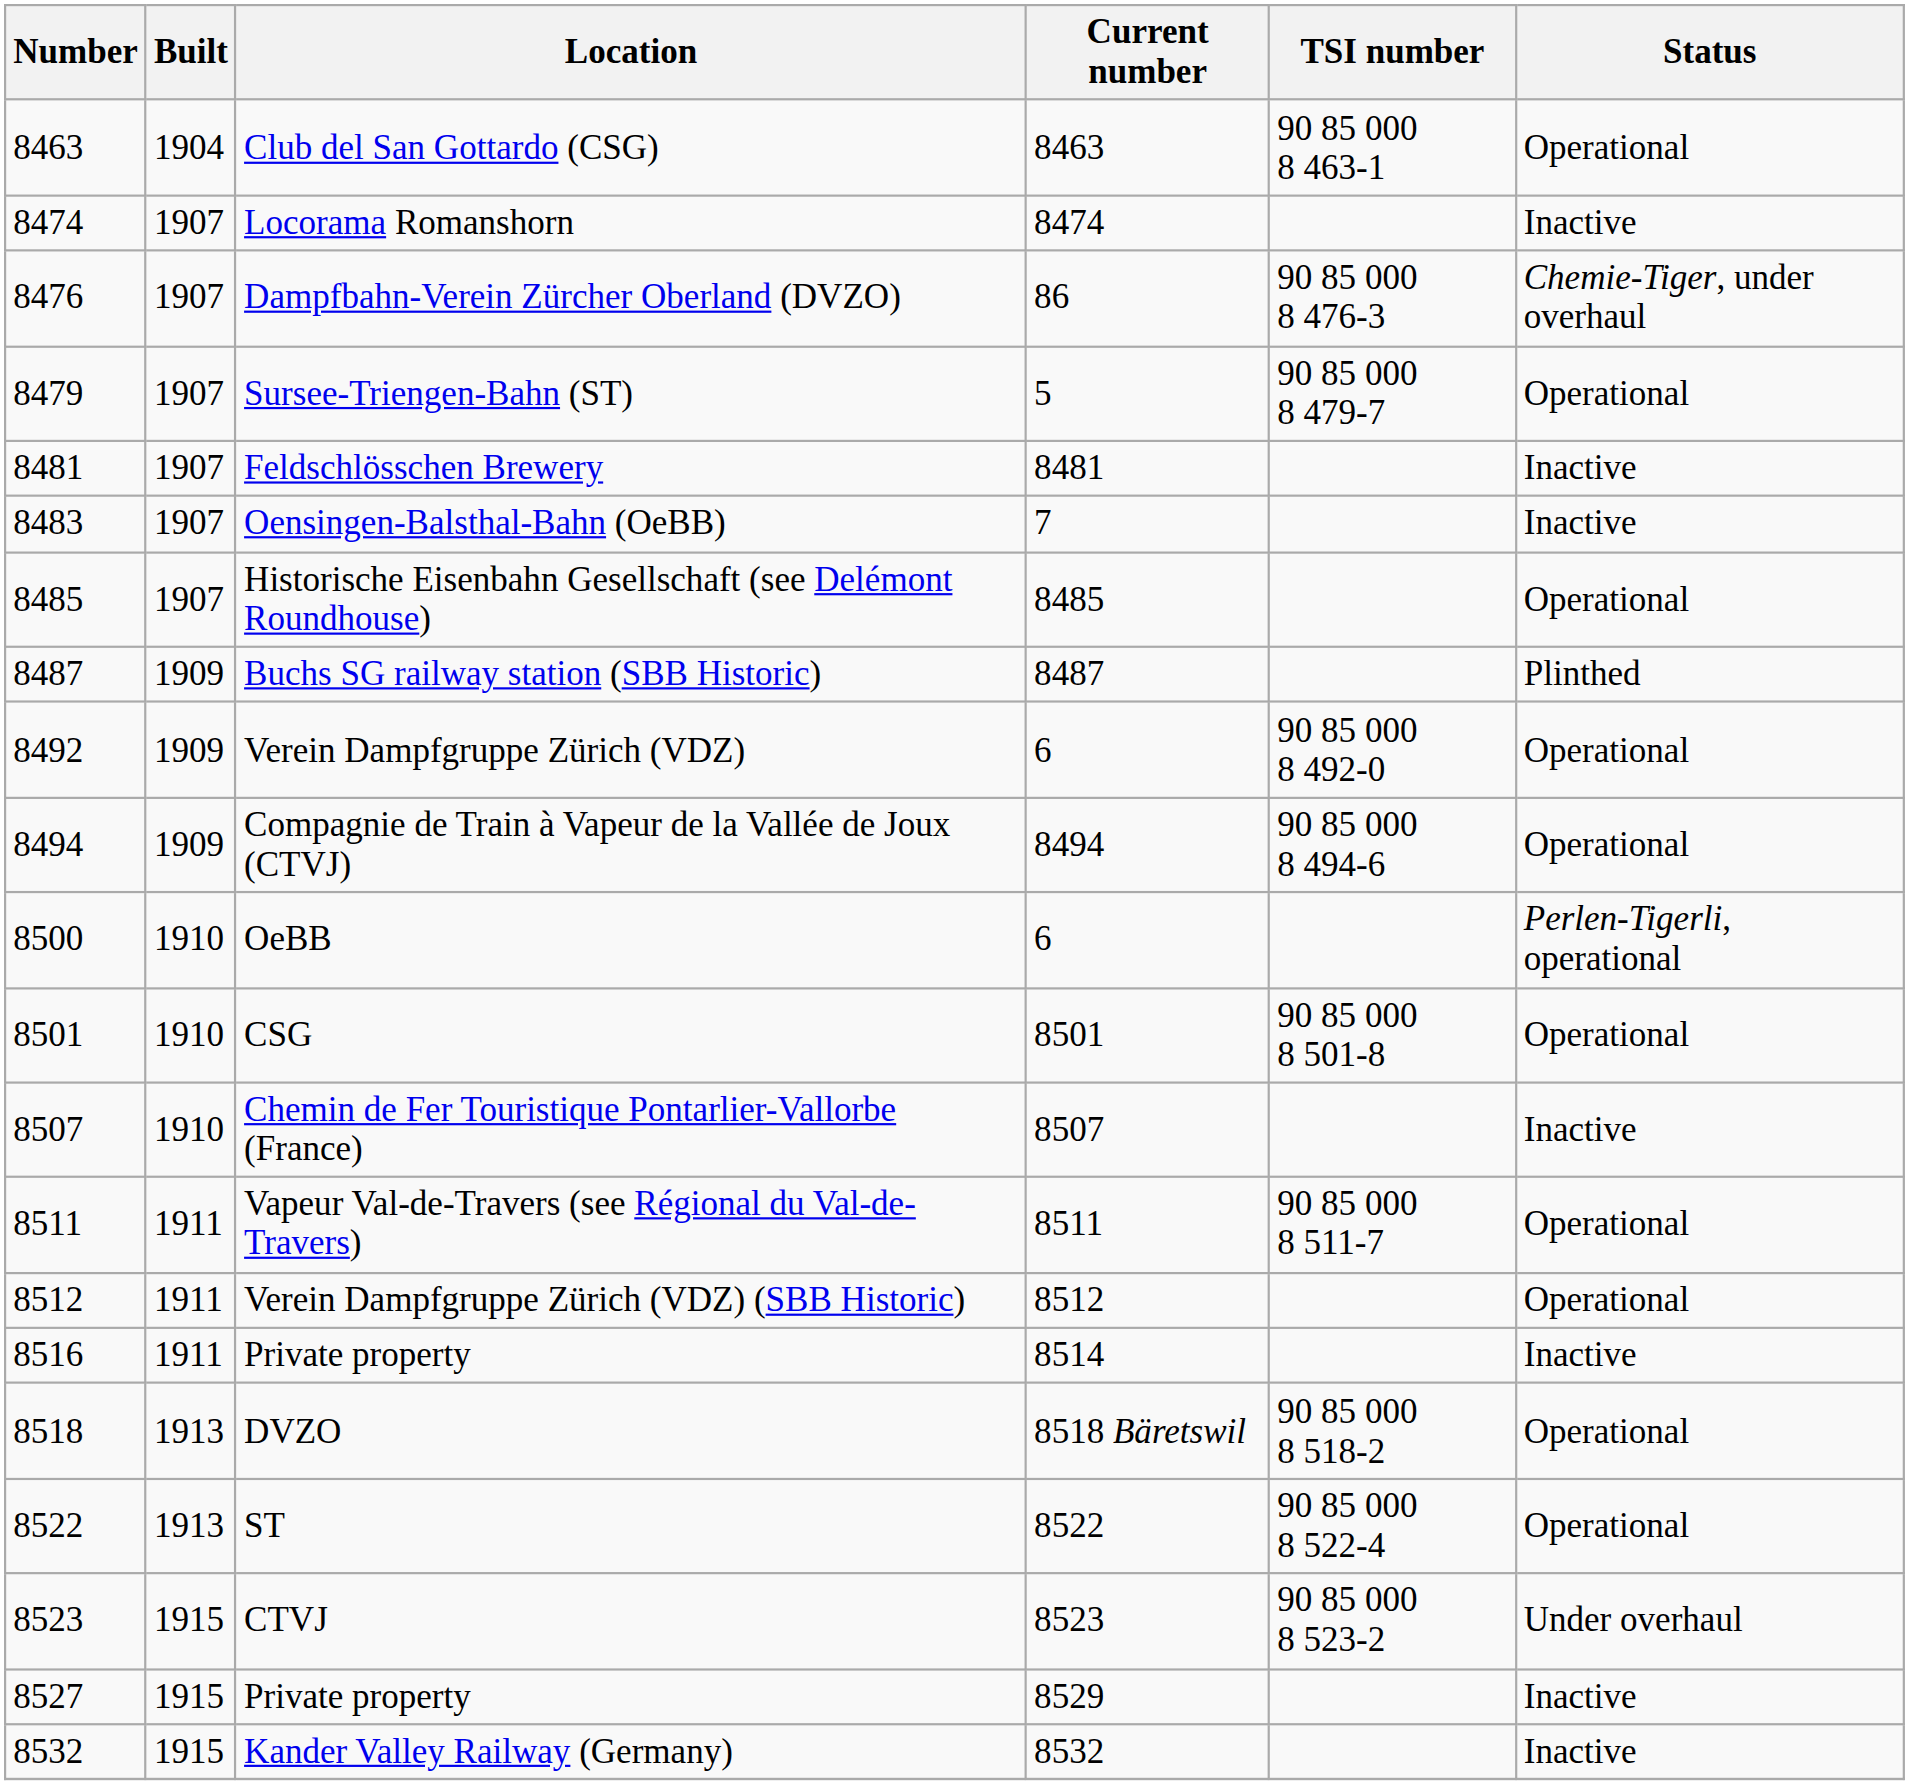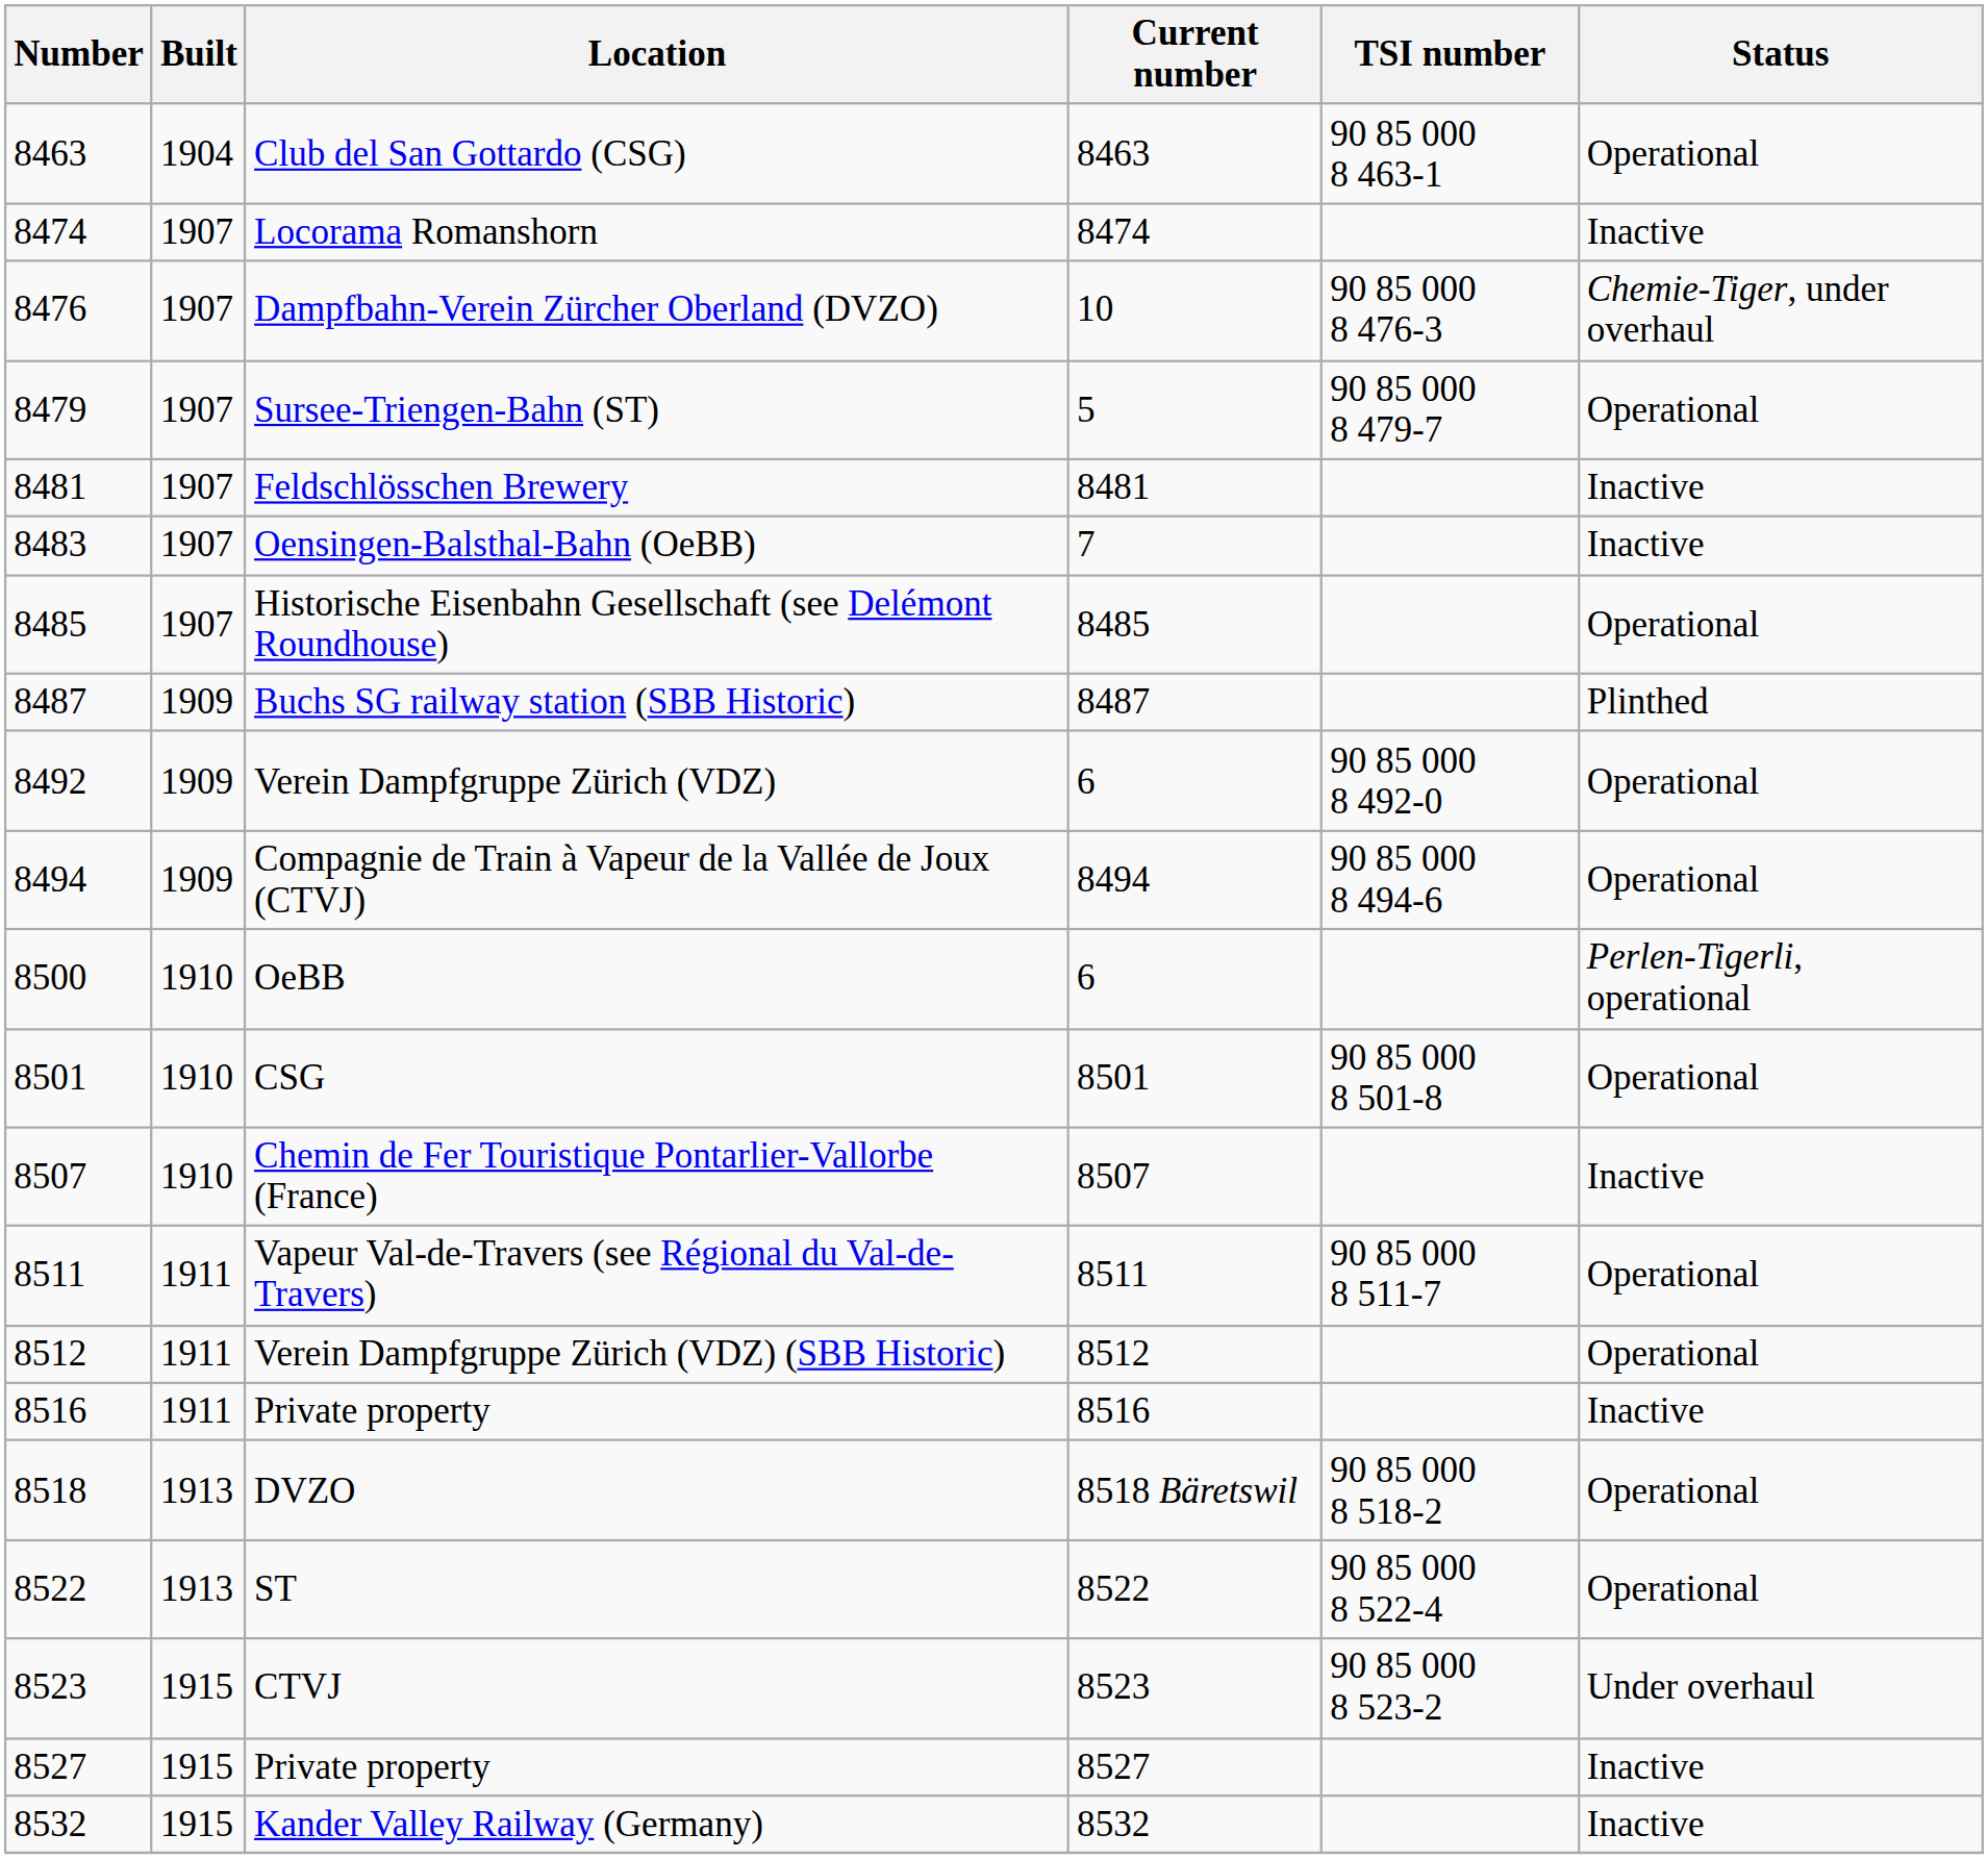Dampfbahn-Verein Zürcher Oberland (DVZO) | Current number: 86 -> 10
8516 / Private property | Current number: 8514 -> 8516
8527 / Private property | Current number: 8529 -> 8527
